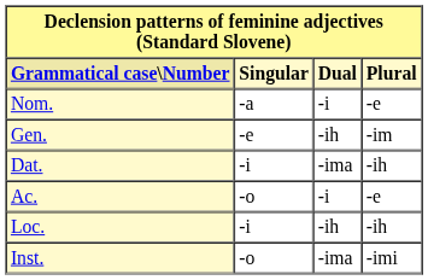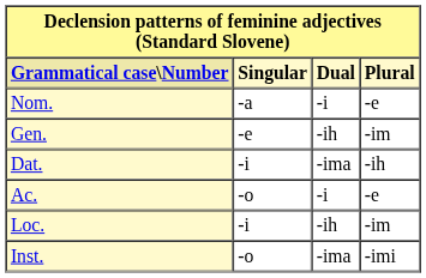Loc. | Plural: -ih -> -im
